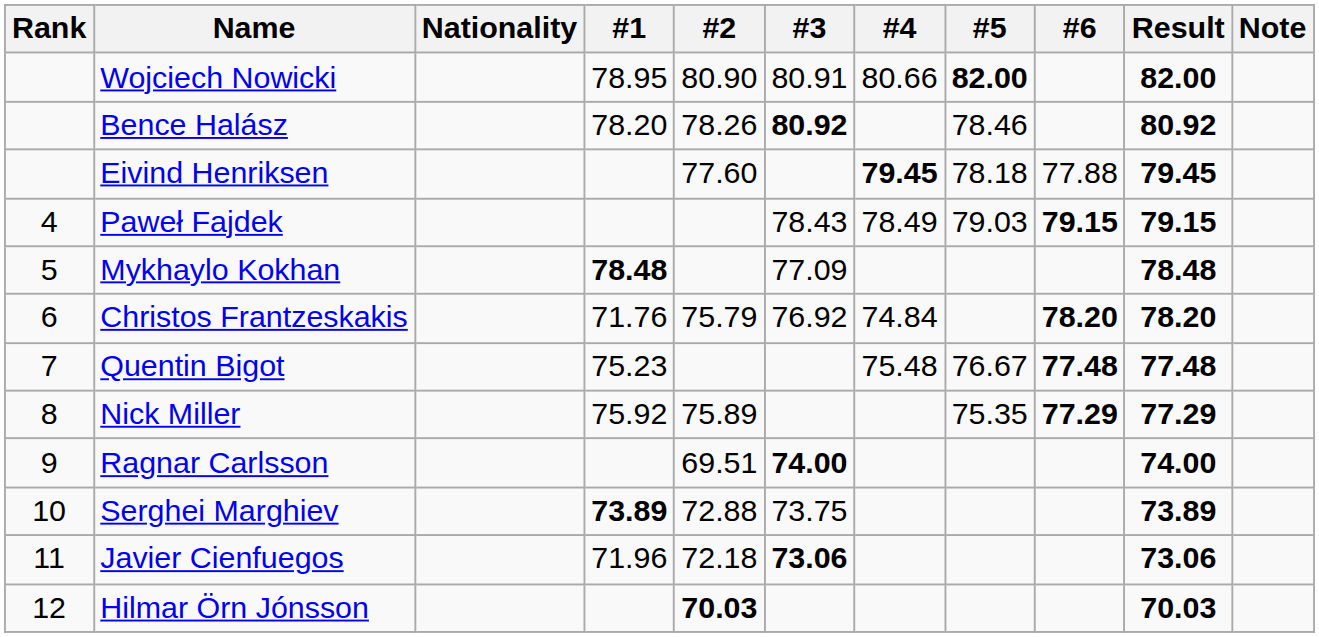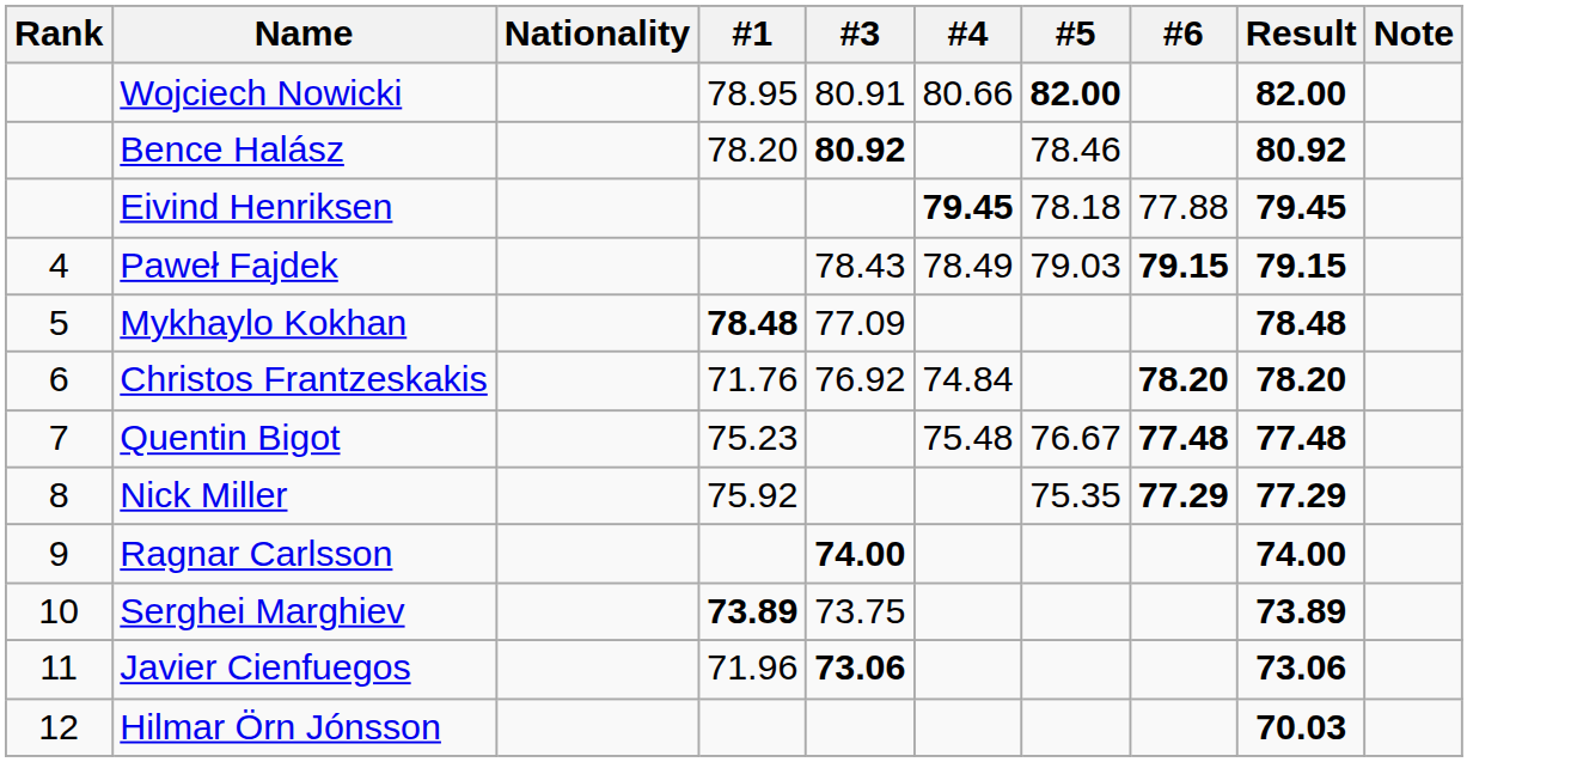- column: #2 | 80.90 | 78.26 | 77.60 | 75.79 | 75.89 | 69.51 | 72.88 | 72.18 | 70.03
